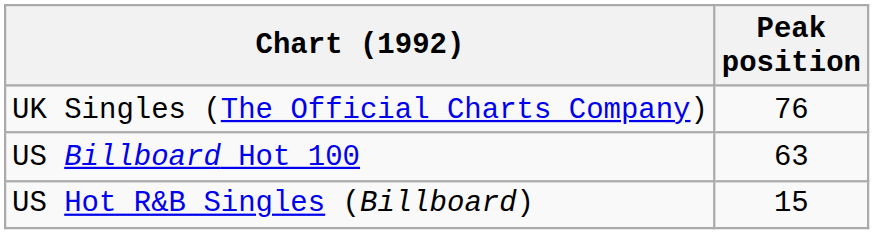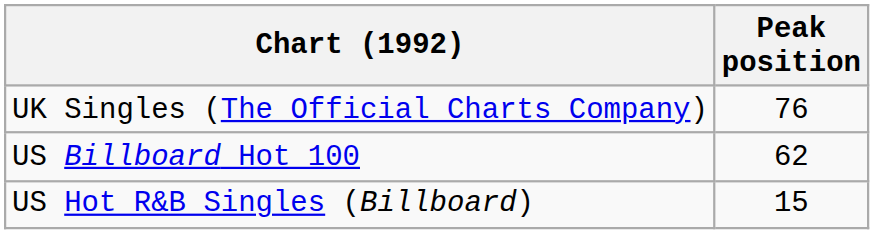US Billboard Hot 100 | Peak position: 63 -> 62
